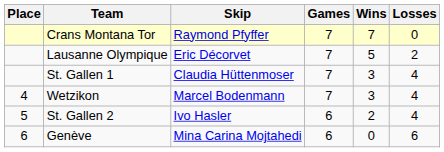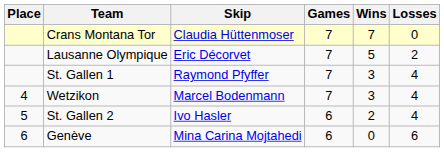Crans Montana Tor | Skip: Raymond Pfyffer -> Claudia Hüttenmoser
St. Gallen 1 | Skip: Claudia Hüttenmoser -> Raymond Pfyffer
